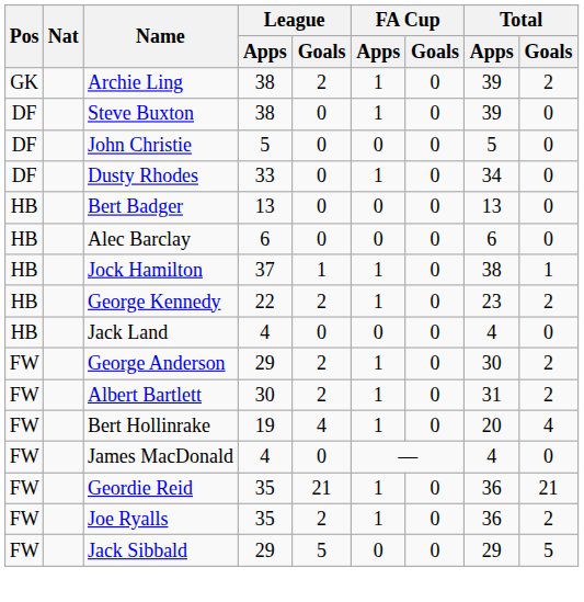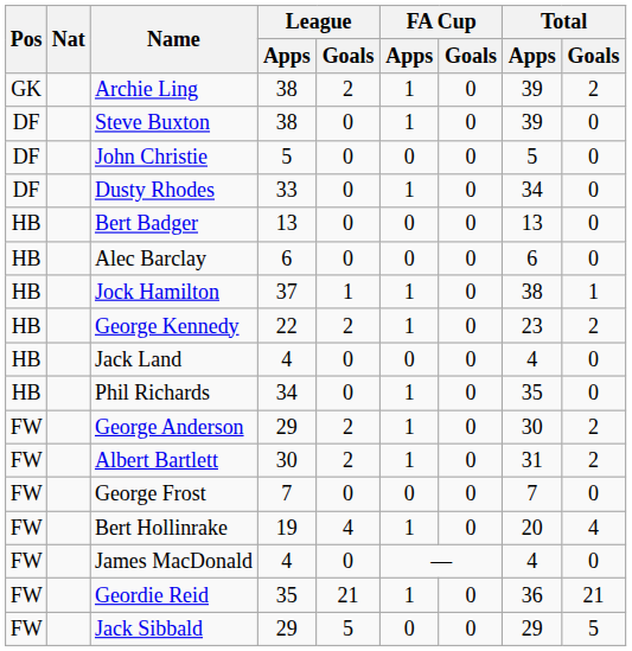+ row: HB | Phil Richards | 34 | 0 | 1 | 0 | 35 | 0
+ row: FW | George Frost | 7 | 0 | 0 | 0 | 7 | 0
- row: FW | Joe Ryalls | 35 | 2 | 1 | 0 | 36 | 2
